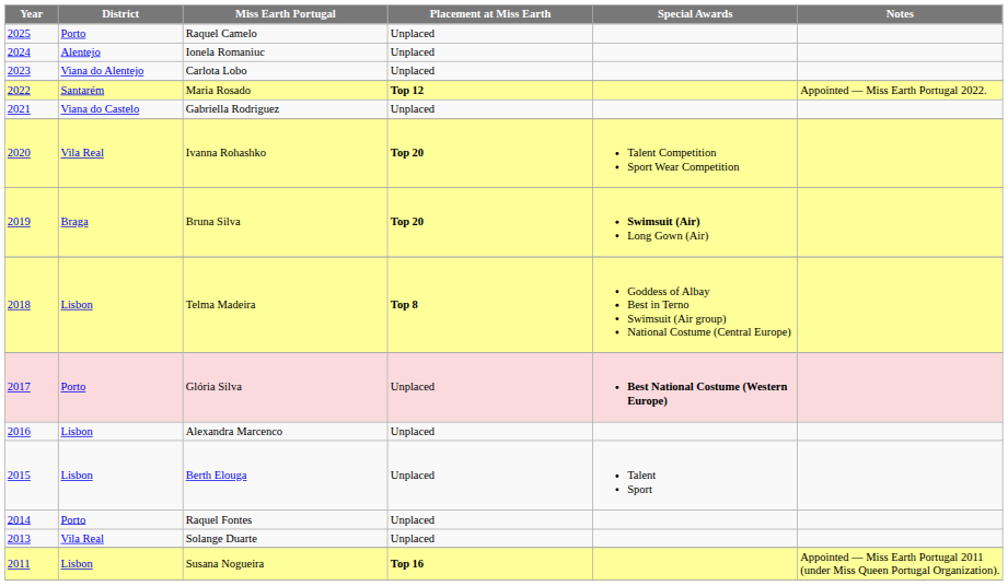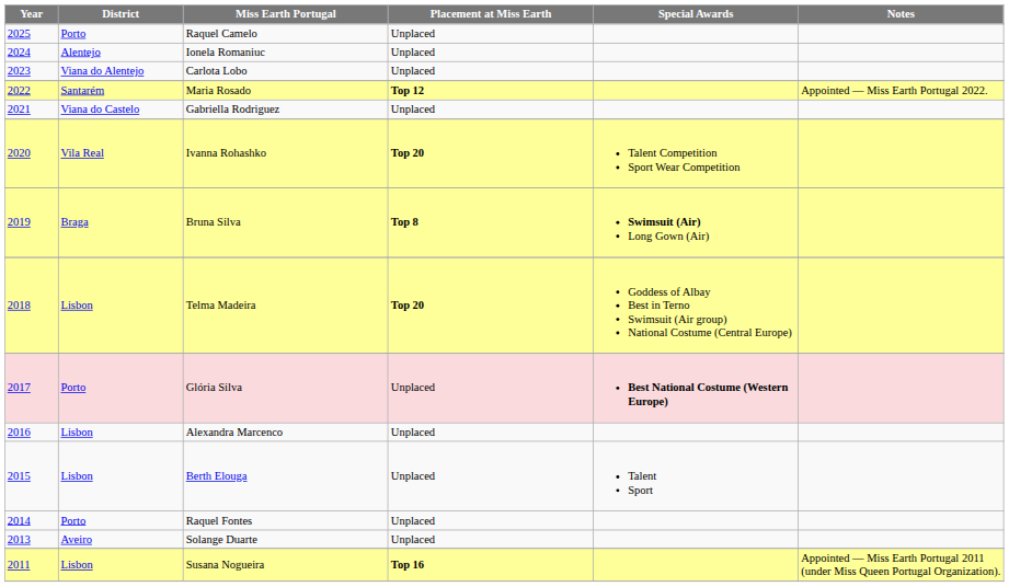Bruna Silva | Placement at Miss Earth: Top 20 -> Top 8
Telma Madeira | Placement at Miss Earth: Top 8 -> Top 20
Solange Duarte | District: Vila Real -> Aveiro
